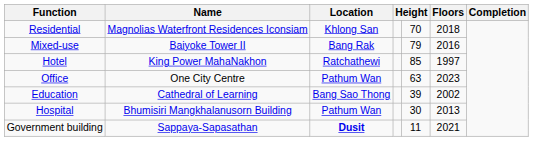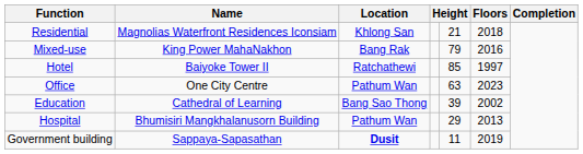Residential | column 5: 70 -> 21
Mixed-use | Name: Baiyoke Tower II -> King Power MahaNakhon
Hotel | Name: King Power MahaNakhon -> Baiyoke Tower II
Hospital | column 5: 30 -> 29
Government building | Floors: 2021 -> 2019
